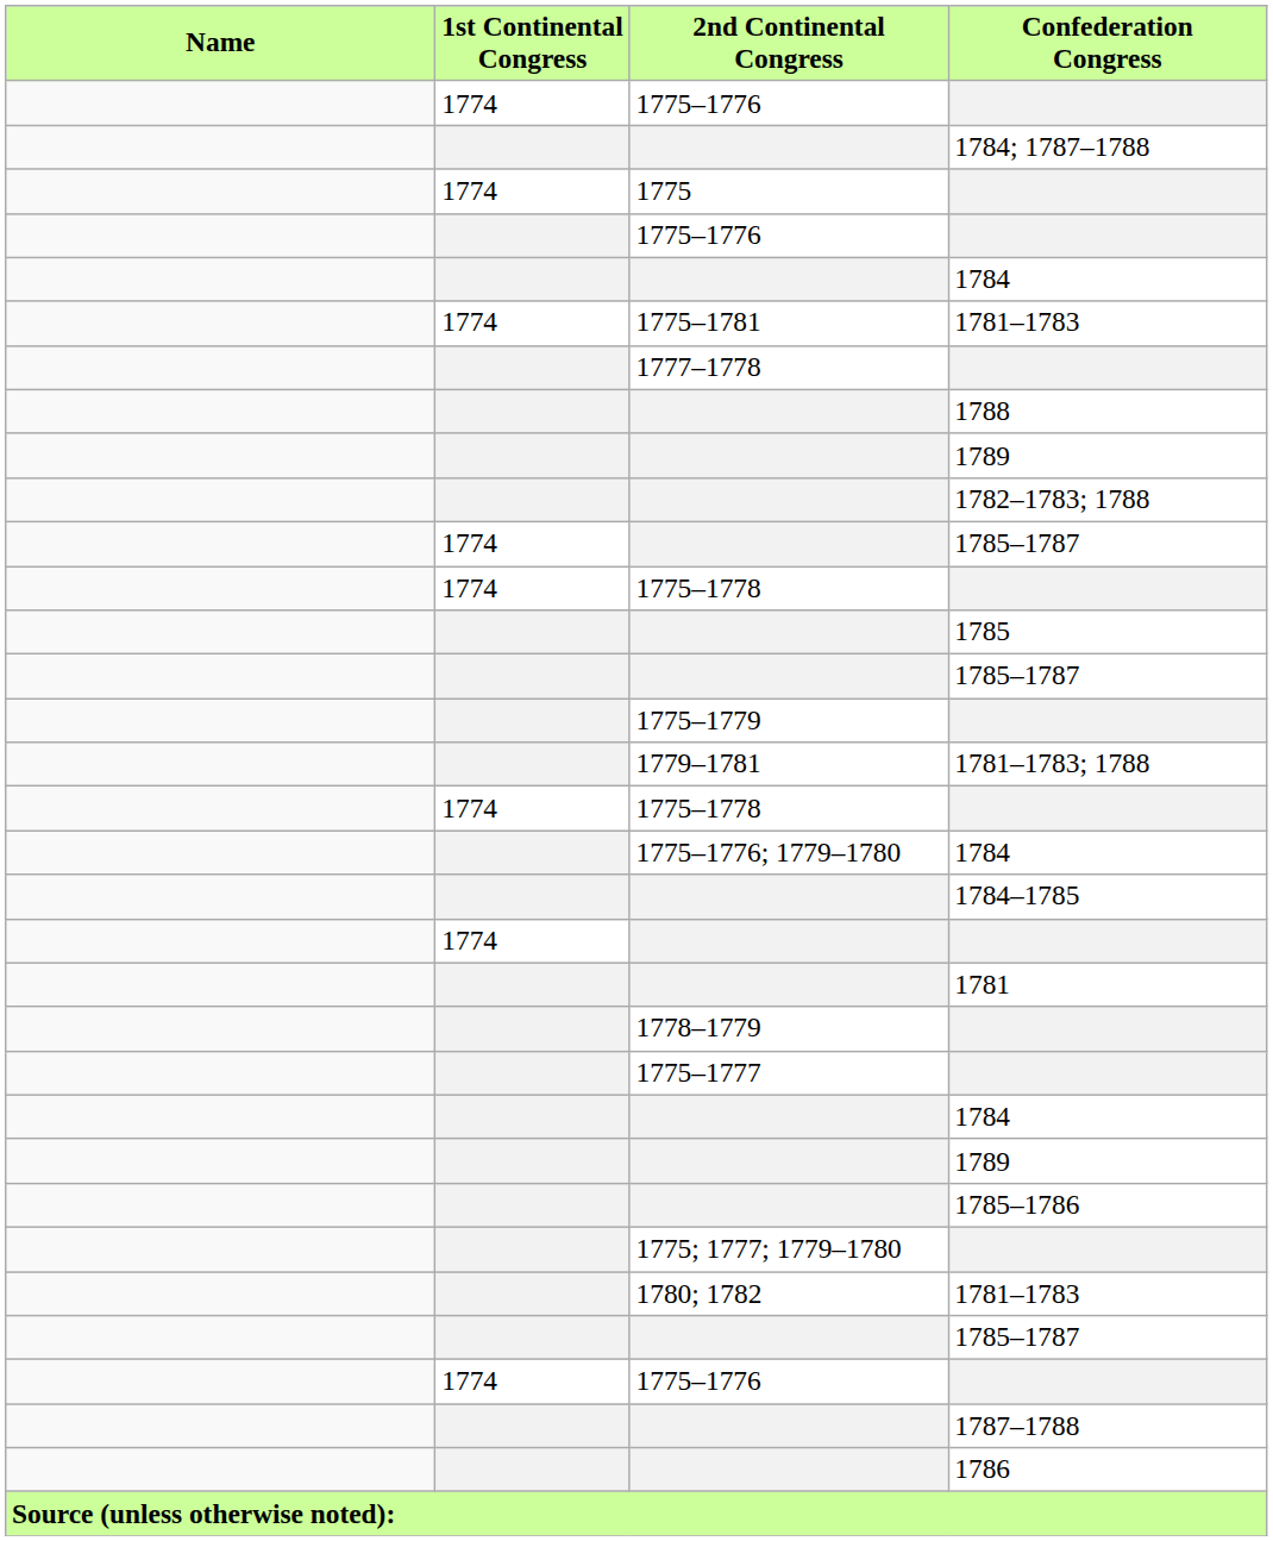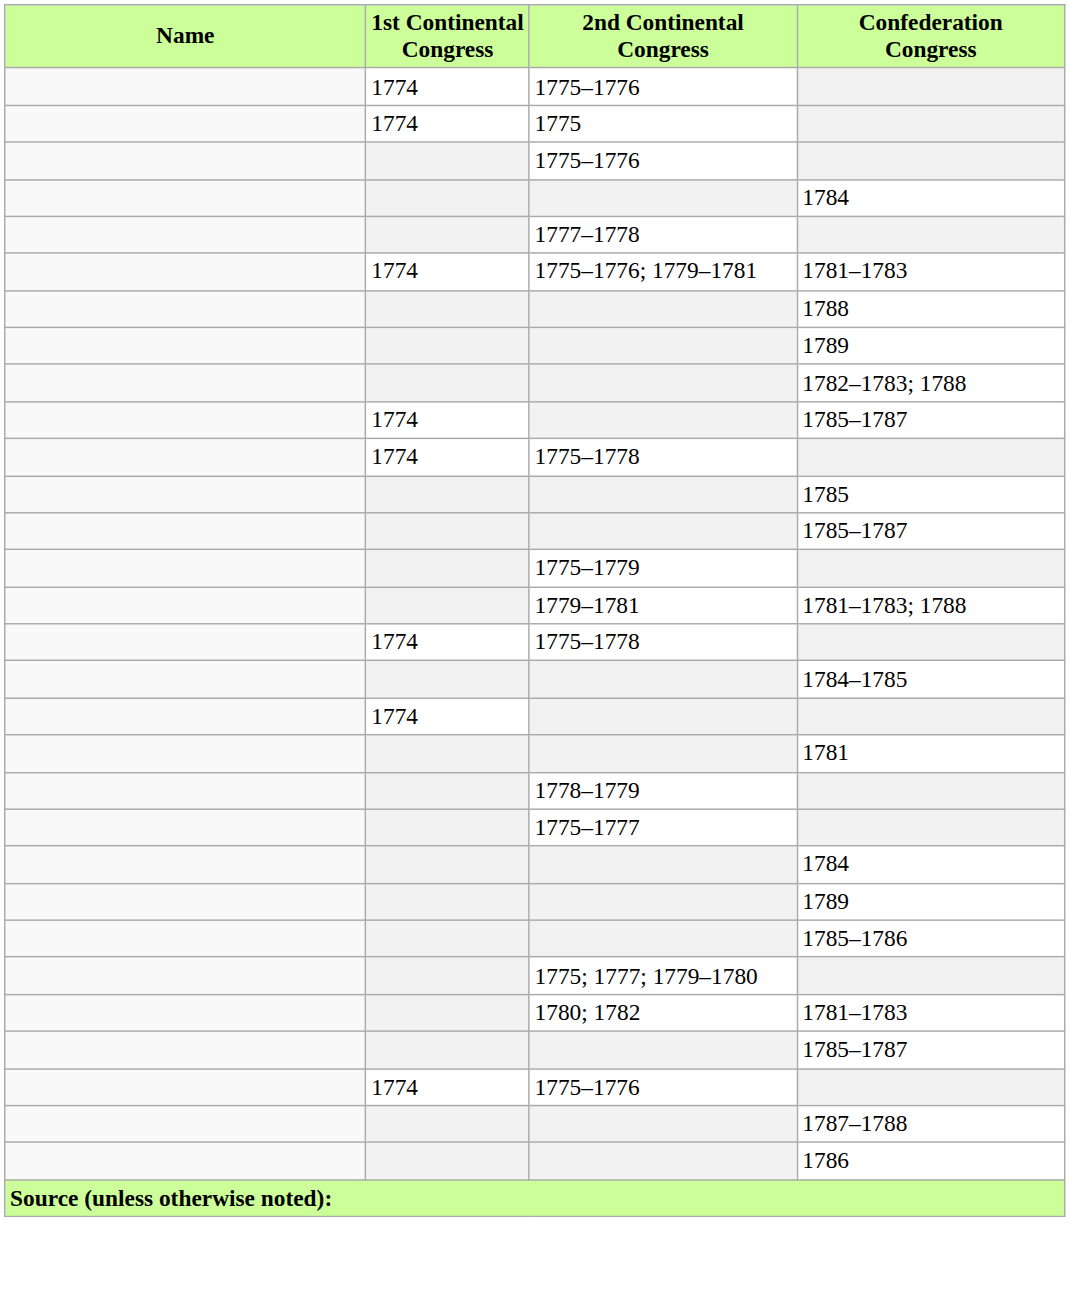- row: 1784; 1787–1788
- row: 1774 | 1775–1781 | 1781–1783
+ row: 1774 | 1775–1776; 1779–1781 | 1781–1783
- row: 1775–1776; 1779–1780 | 1784
